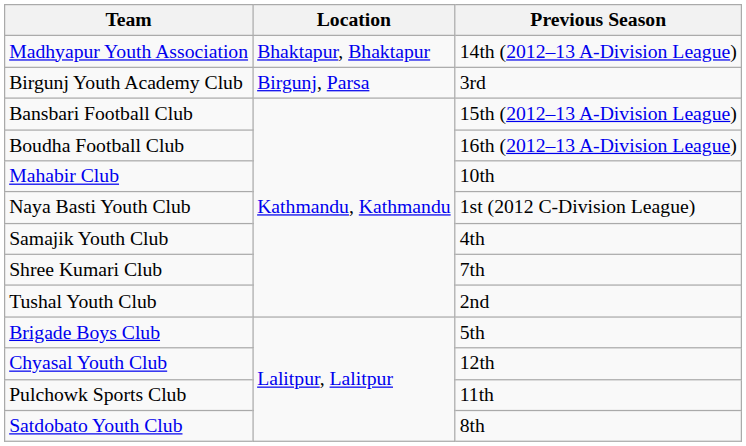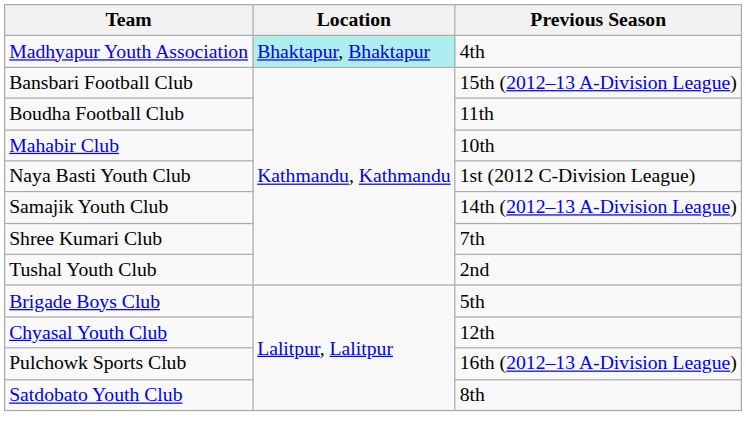Madhyapur Youth Association | Location: no background -> paleturquoise background
Madhyapur Youth Association | Previous Season: 14th (2012–13 A-Division League) -> 4th
- row: Birgunj Youth Academy Club | Birgunj, Parsa | 3rd
Boudha Football Club | Previous Season: 16th (2012–13 A-Division League) -> 11th
Samajik Youth Club | Previous Season: 4th -> 14th (2012–13 A-Division League)
Pulchowk Sports Club | Previous Season: 11th -> 16th (2012–13 A-Division League)
